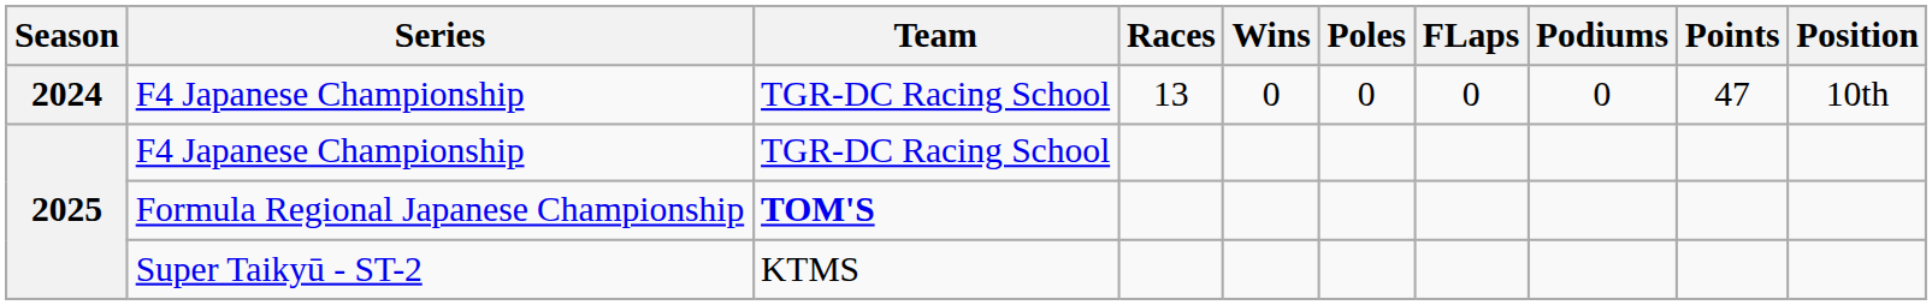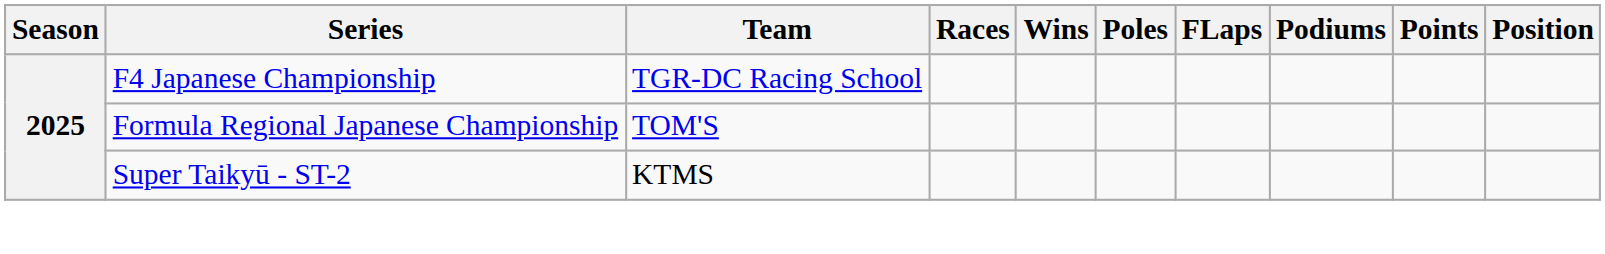- row: 2024 | F4 Japanese Championship | TGR-DC Racing School | 13 | 0 | 0 | 0 | 0 | 47 | 10th
Formula Regional Japanese Championship | Team: bold -> normal
